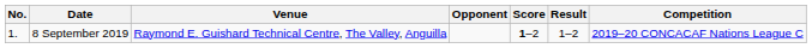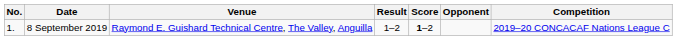columns swapped: Opponent <-> Result
